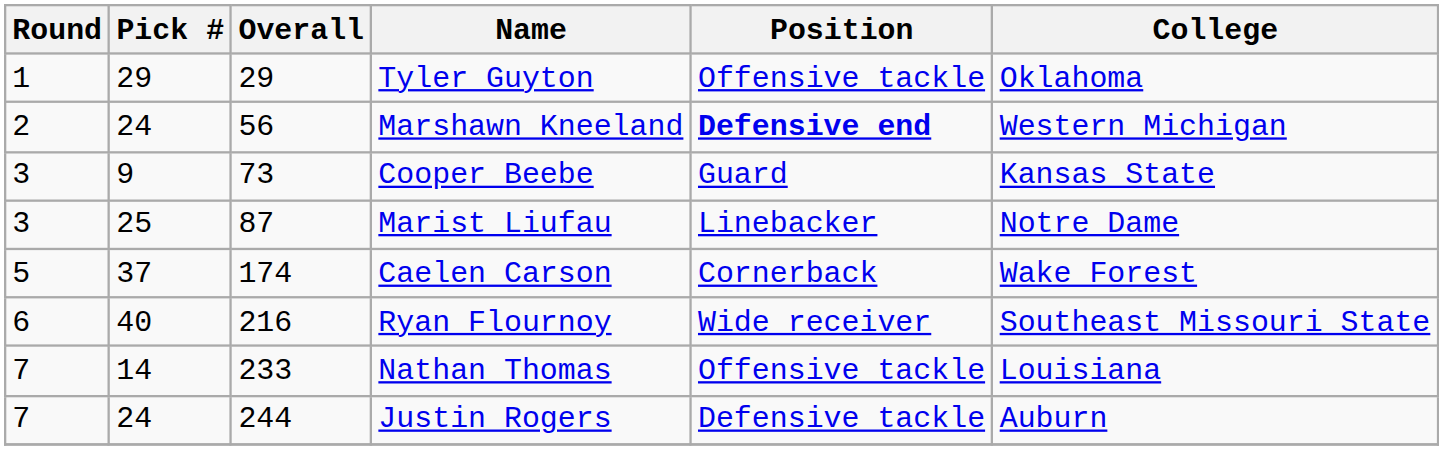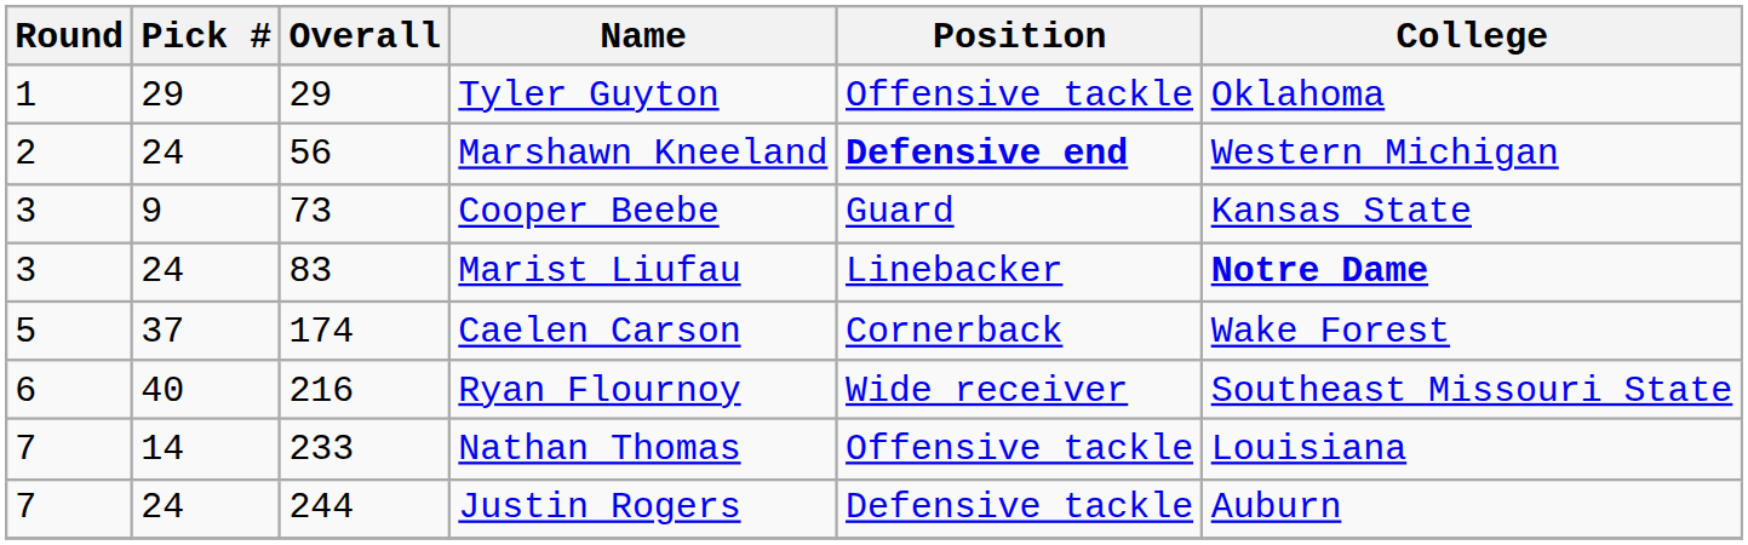Marist Liufau | Pick #: 25 -> 24
Marist Liufau | Overall: 87 -> 83
Marist Liufau | College: normal -> bold
